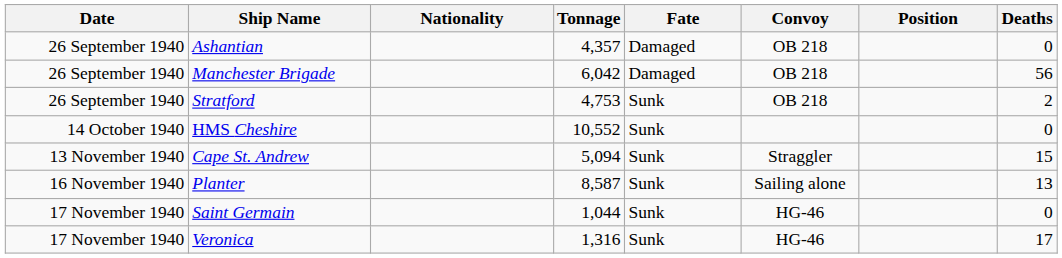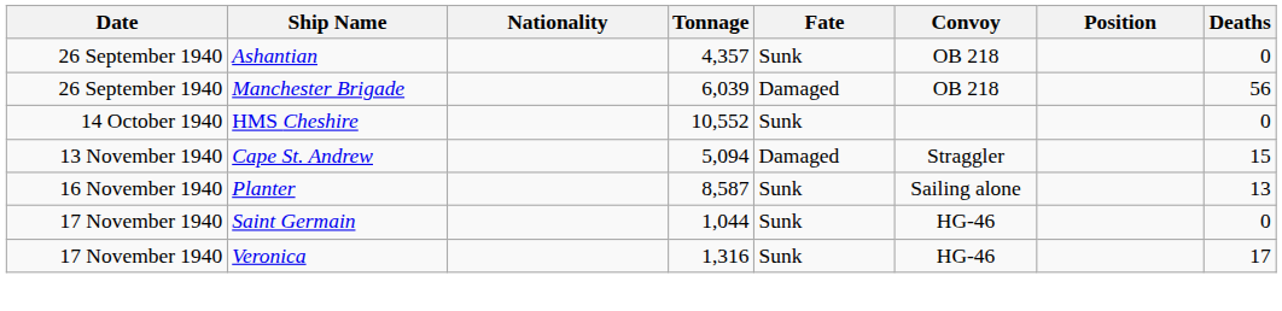Ashantian | Fate: Damaged -> Sunk
Manchester Brigade | Tonnage: 6,042 -> 6,039
- row: 26 September 1940 | Stratford | 4,753 | Sunk | OB 218 | 2
Cape St. Andrew | Fate: Sunk -> Damaged
